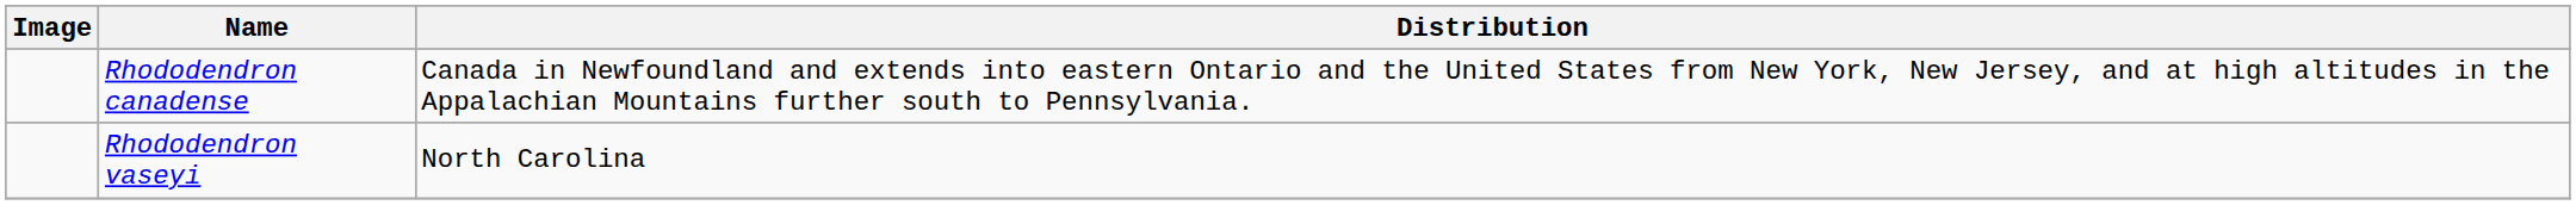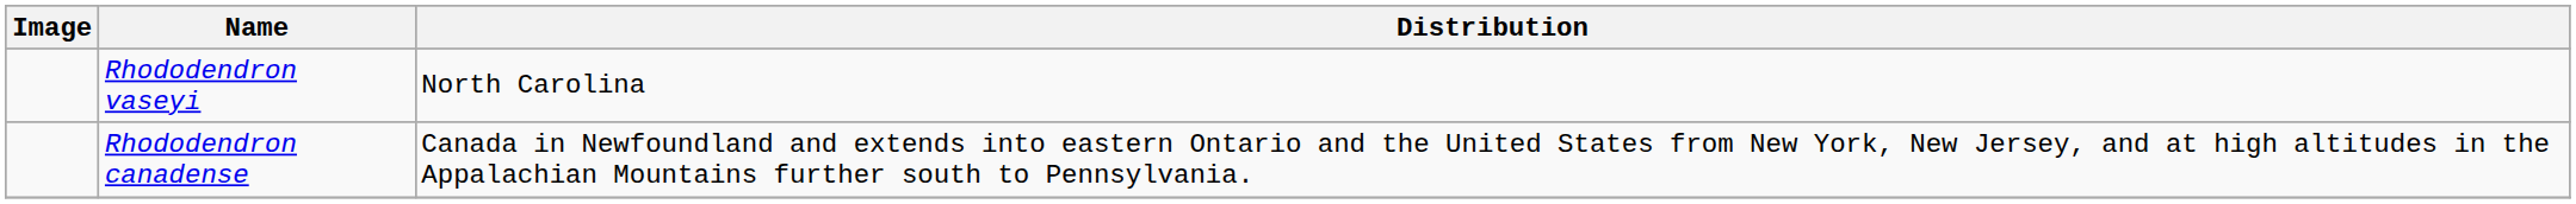rows swapped: Rhododendron canadense <-> Rhododendron vaseyi
